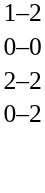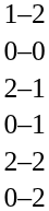+ row: 2–1
+ row: 0–1
